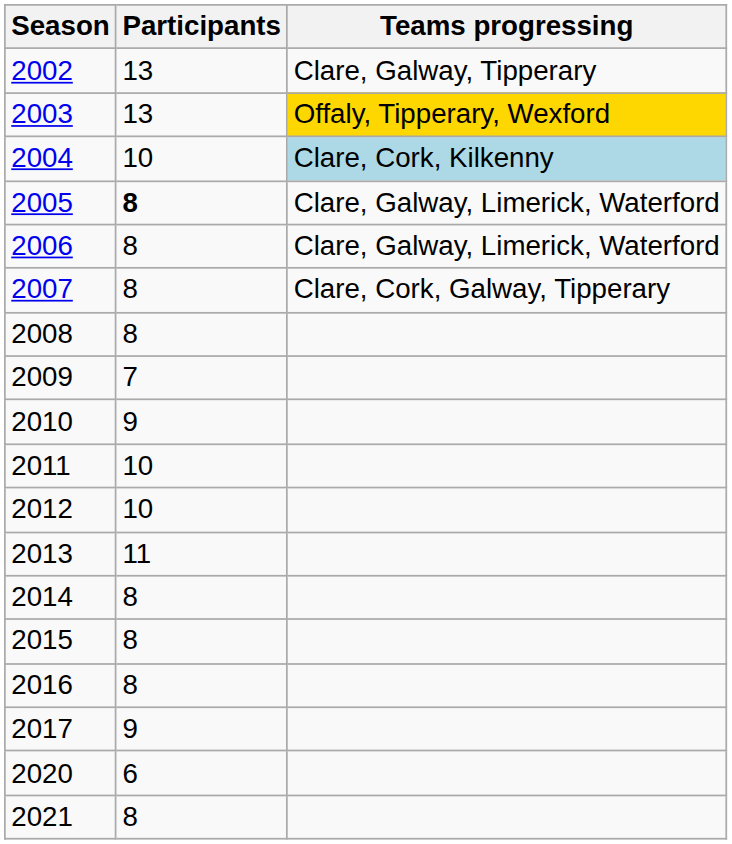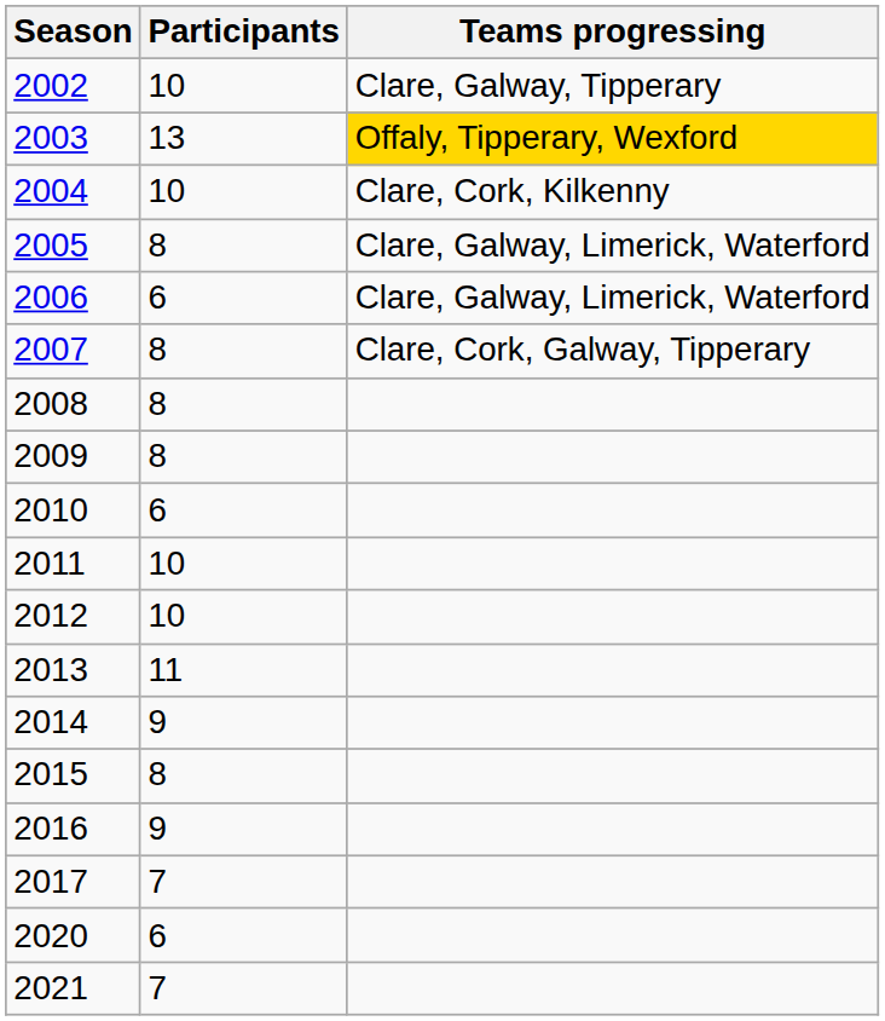2002 | Participants: 13 -> 10
2004 | Teams progressing: lightblue background -> no background
2005 | Participants: bold -> normal
2006 | Participants: 8 -> 6
2009 | Participants: 7 -> 8
2010 | Participants: 9 -> 6
2014 | Participants: 8 -> 9
2016 | Participants: 8 -> 9
2017 | Participants: 9 -> 7
2021 | Participants: 8 -> 7
